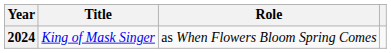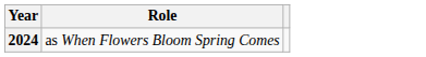- column: Title | King of Mask Singer
